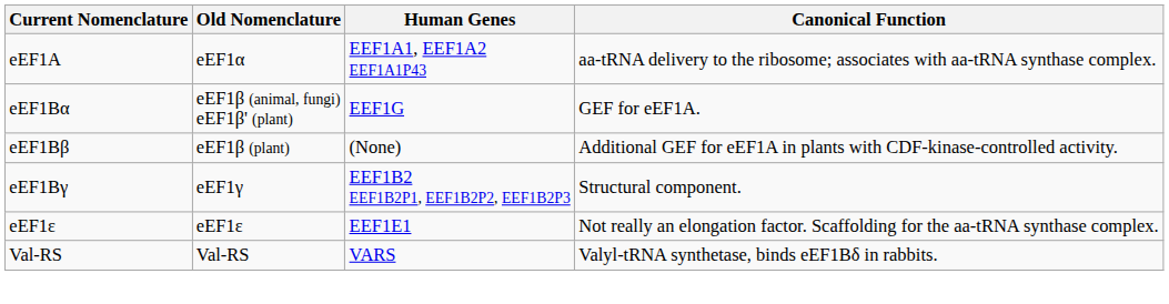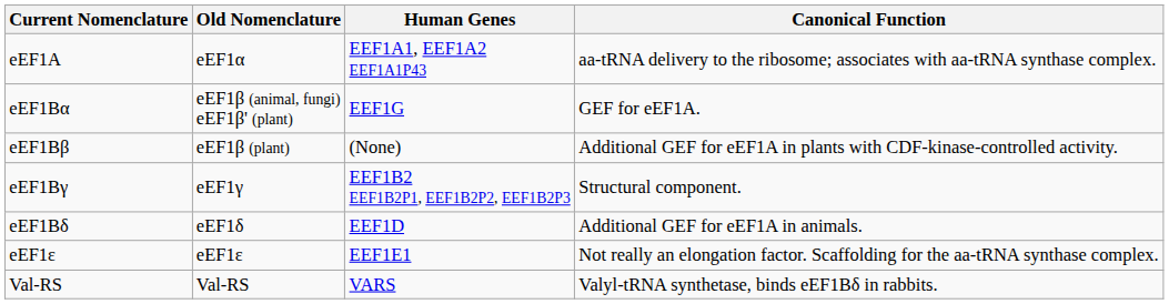+ row: eEF1Bδ | eEF1δ | EEF1D | Additional GEF for eEF1A in animals.
